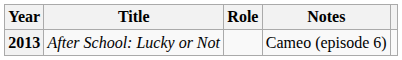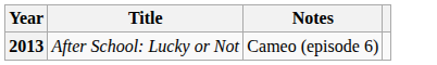- column: Role
